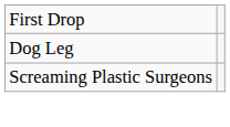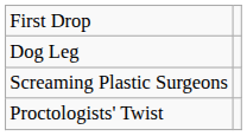+ row: Proctologists' Twist
